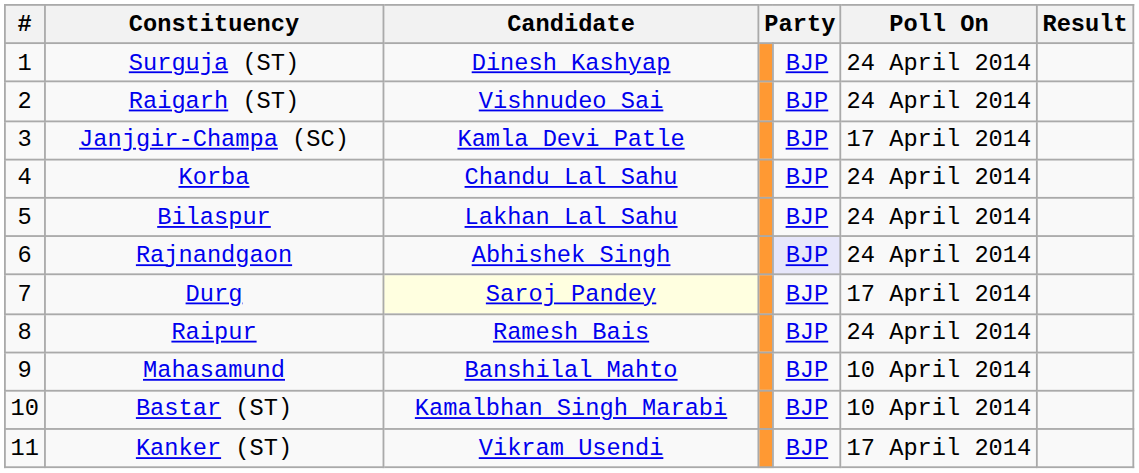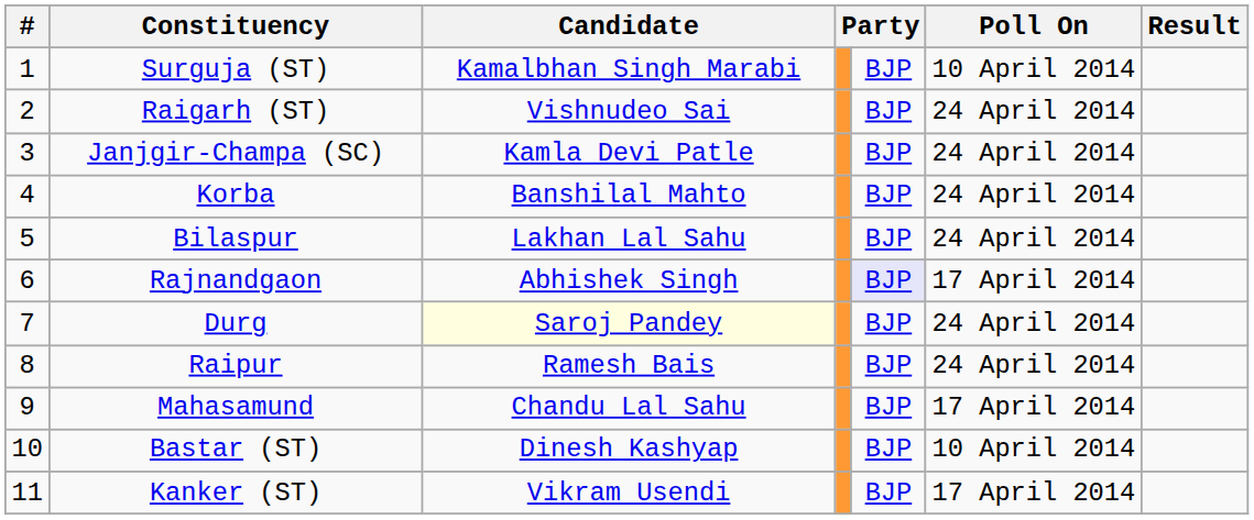Surguja (ST) | Candidate: Dinesh Kashyap -> Kamalbhan Singh Marabi
Surguja (ST) | Poll On: 24 April 2014 -> 10 April 2014
Janjgir-Champa (SC) | Poll On: 17 April 2014 -> 24 April 2014
Korba | Candidate: Chandu Lal Sahu -> Banshilal Mahto
Rajnandgaon | Poll On: 24 April 2014 -> 17 April 2014
Durg | Poll On: 17 April 2014 -> 24 April 2014
Mahasamund | Candidate: Banshilal Mahto -> Chandu Lal Sahu
Mahasamund | Poll On: 10 April 2014 -> 17 April 2014
Bastar (ST) | Candidate: Kamalbhan Singh Marabi -> Dinesh Kashyap
